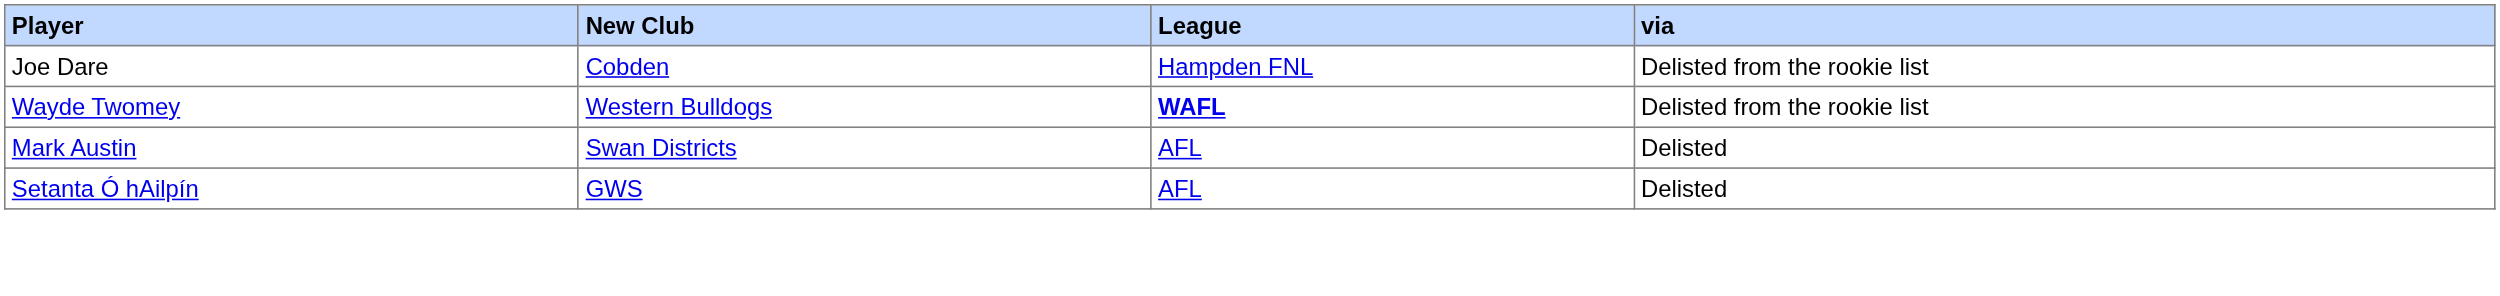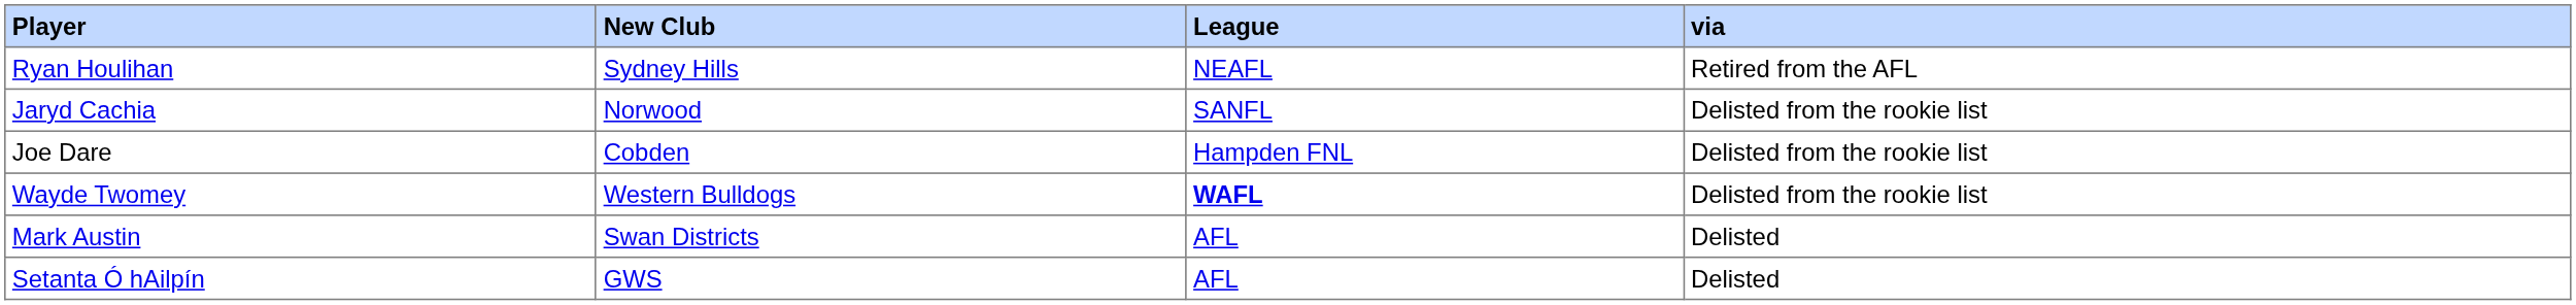+ row: Ryan Houlihan | Sydney Hills | NEAFL | Retired from the AFL
+ row: Jaryd Cachia | Norwood | SANFL | Delisted from the rookie list
